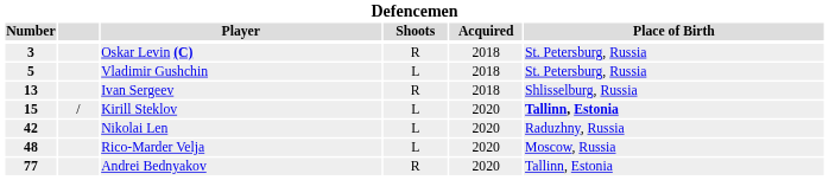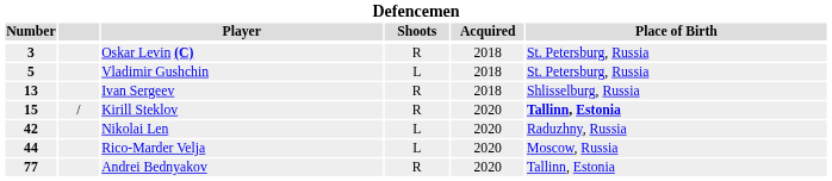Kirill Steklov | Shoots: L -> R
Rico-Marder Velja | Number: 48 -> 44
